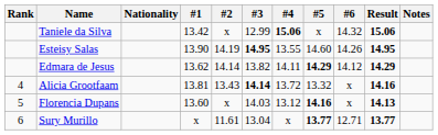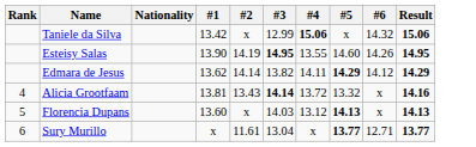- column: Notes
Florencia Dupans | #5: 14.16 -> 14.13
